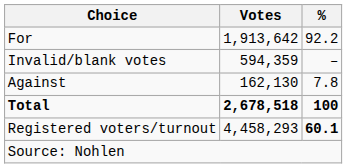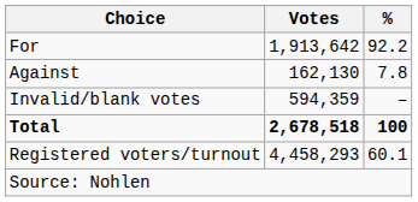rows swapped: Against <-> Invalid/blank votes
Registered voters/turnout | %: bold -> normal
